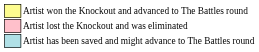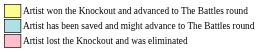rows swapped: Artist has been saved and might advance to The Battles round <-> Artist lost the Knockout and was eliminated
